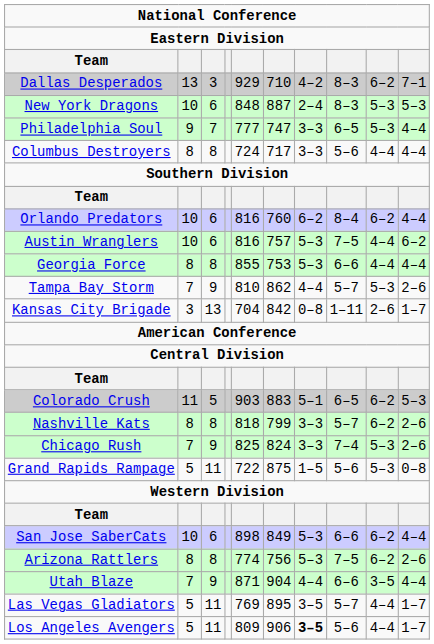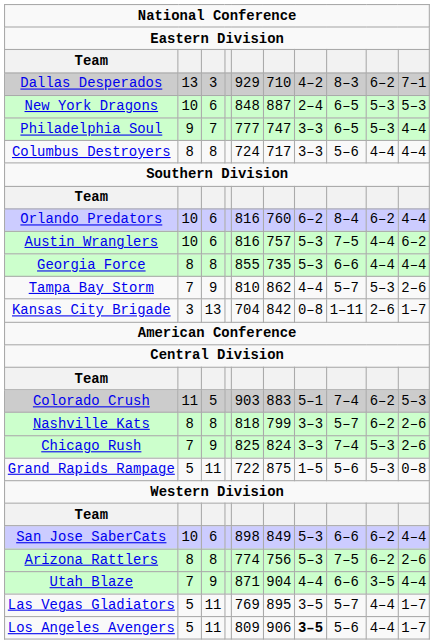New York Dragons | column 8: 8–3 -> 6–5
Georgia Force | column 6: 753 -> 735
Colorado Crush | column 8: 6–5 -> 7–4
